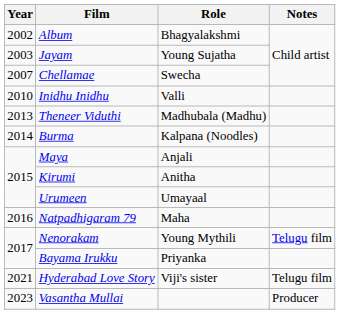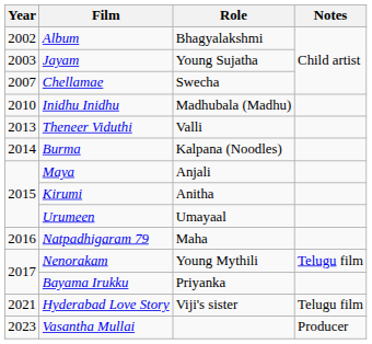Inidhu Inidhu | Role: Valli -> Madhubala (Madhu)
Theneer Viduthi | Role: Madhubala (Madhu) -> Valli
